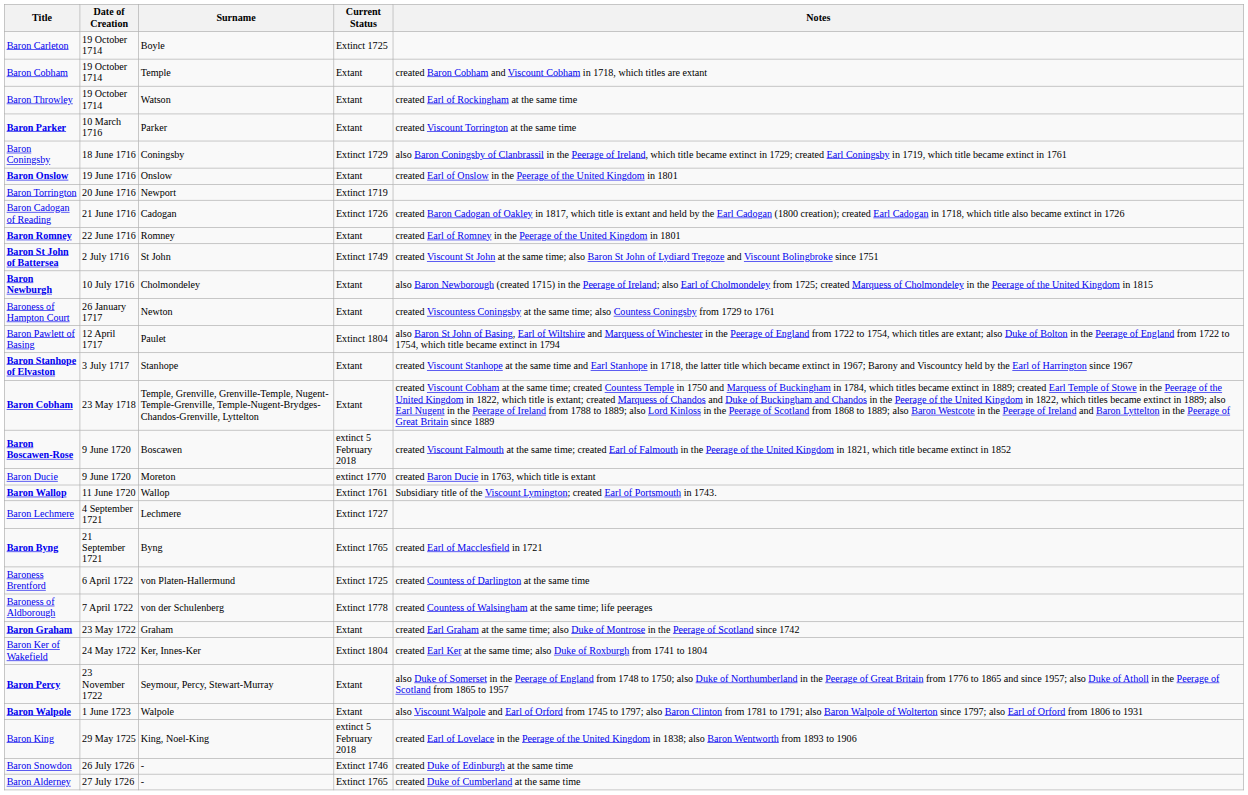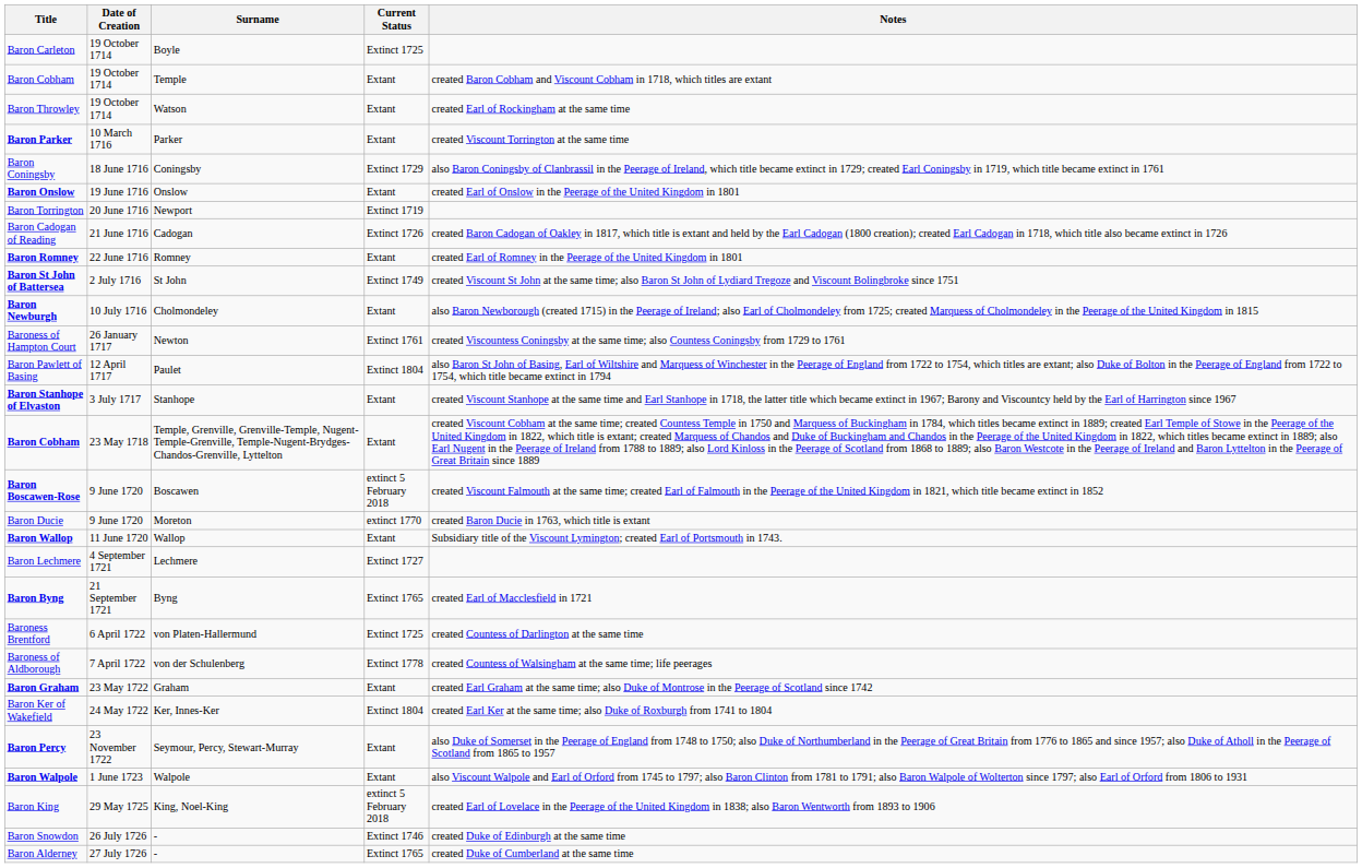Baroness of Hampton Court | Current Status: Extant -> Extinct 1761
Baron Wallop | Current Status: Extinct 1761 -> Extant
